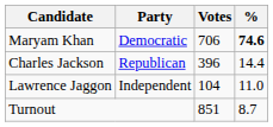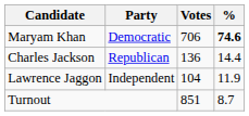Charles Jackson | Votes: 396 -> 136
Lawrence Jaggon | %: 11.0 -> 11.9
